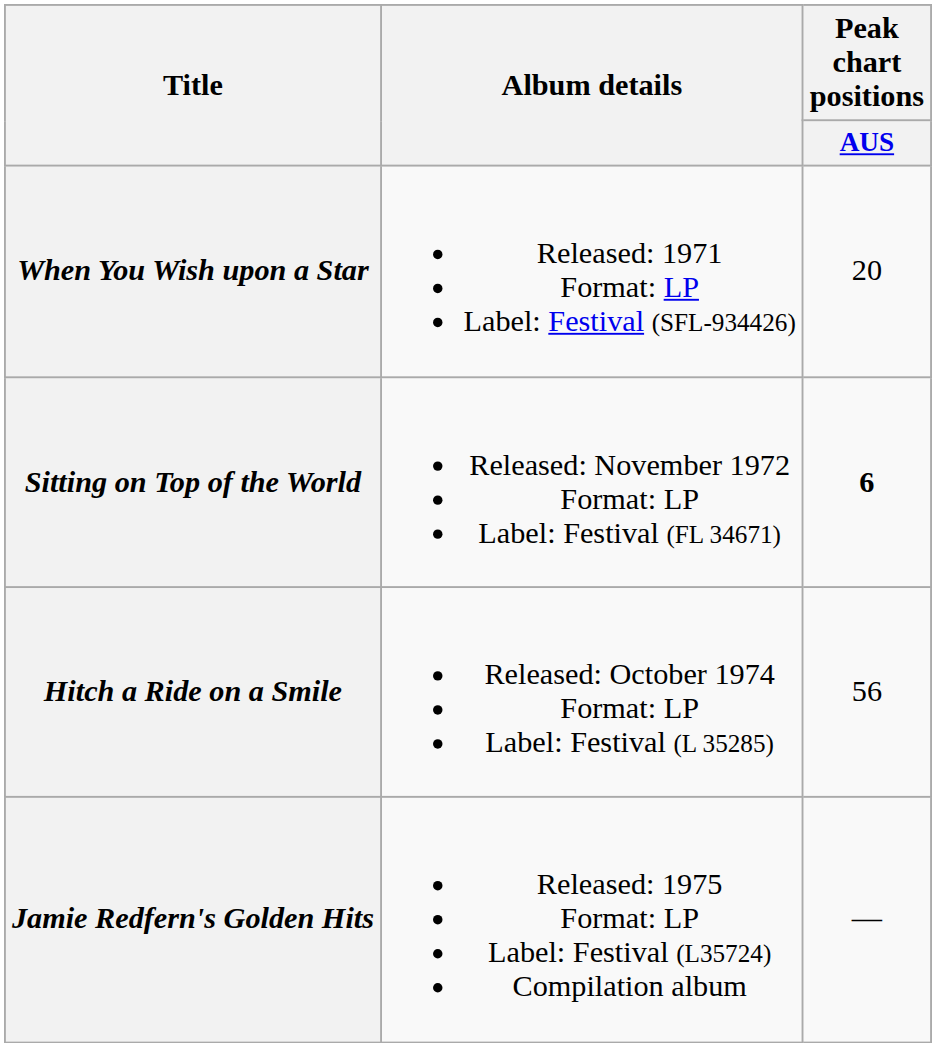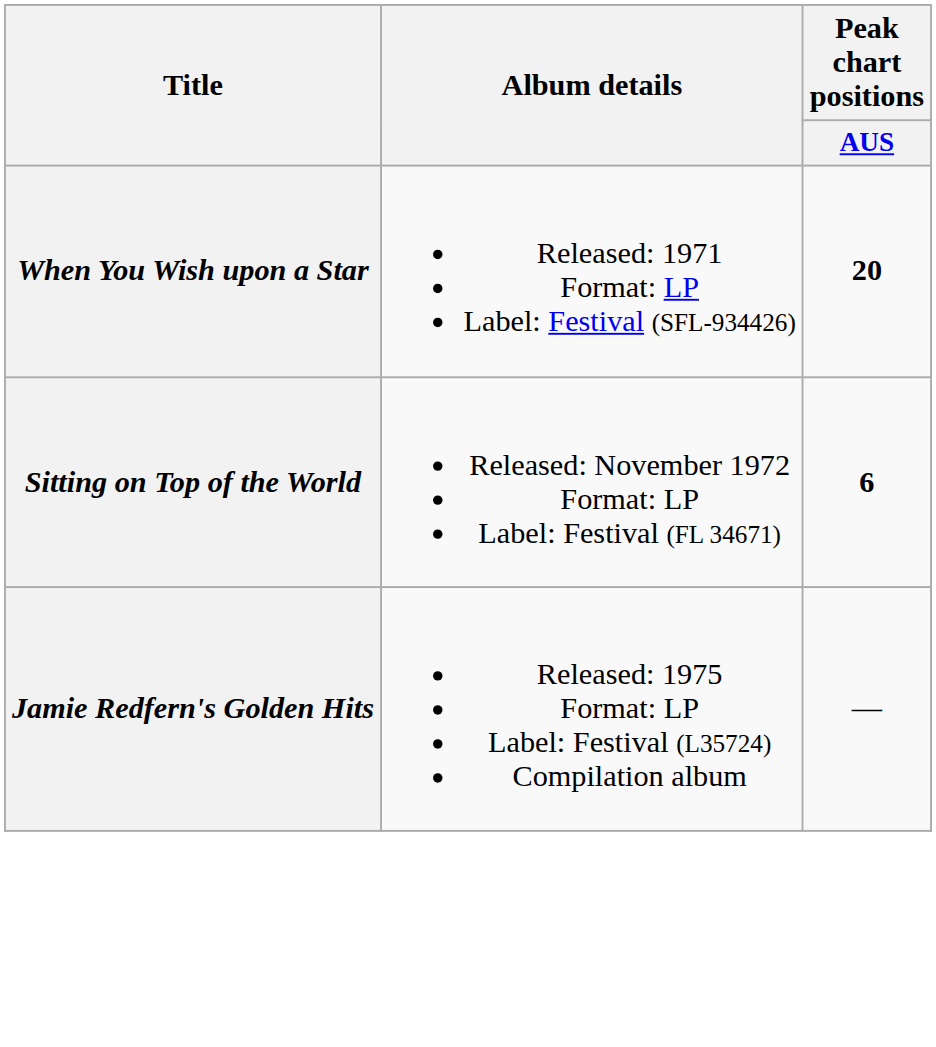When You Wish upon a Star | Peak chart positions / AUS: normal -> bold
- row: Hitch a Ride on a Smile | Released: October 1974 Format: LP Label: Festival (L 35285) | 56
